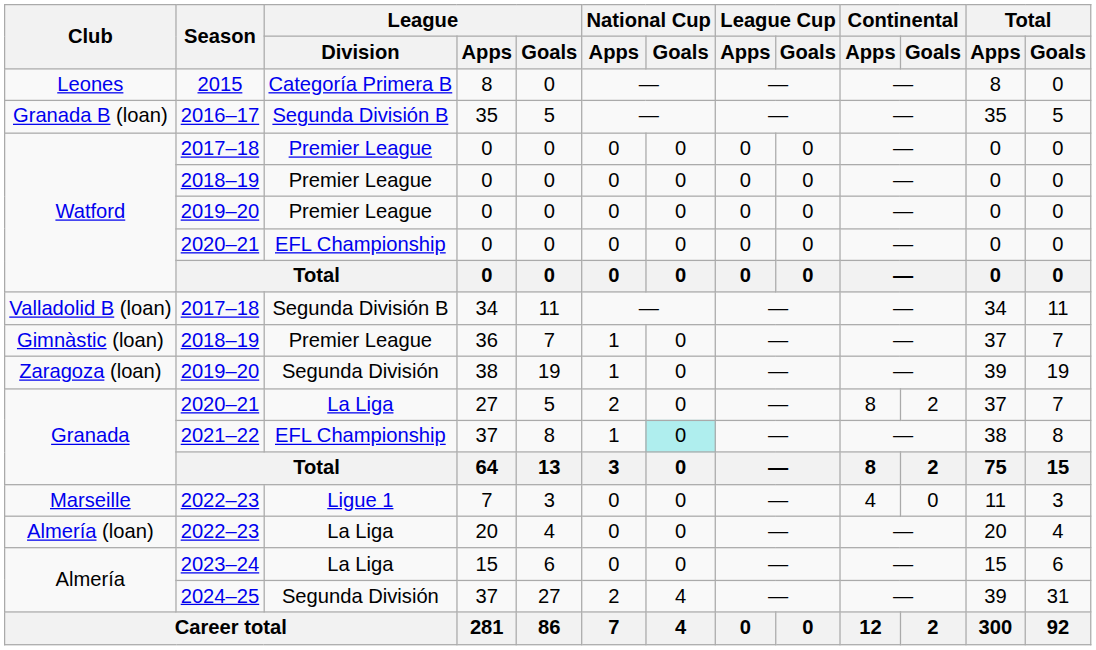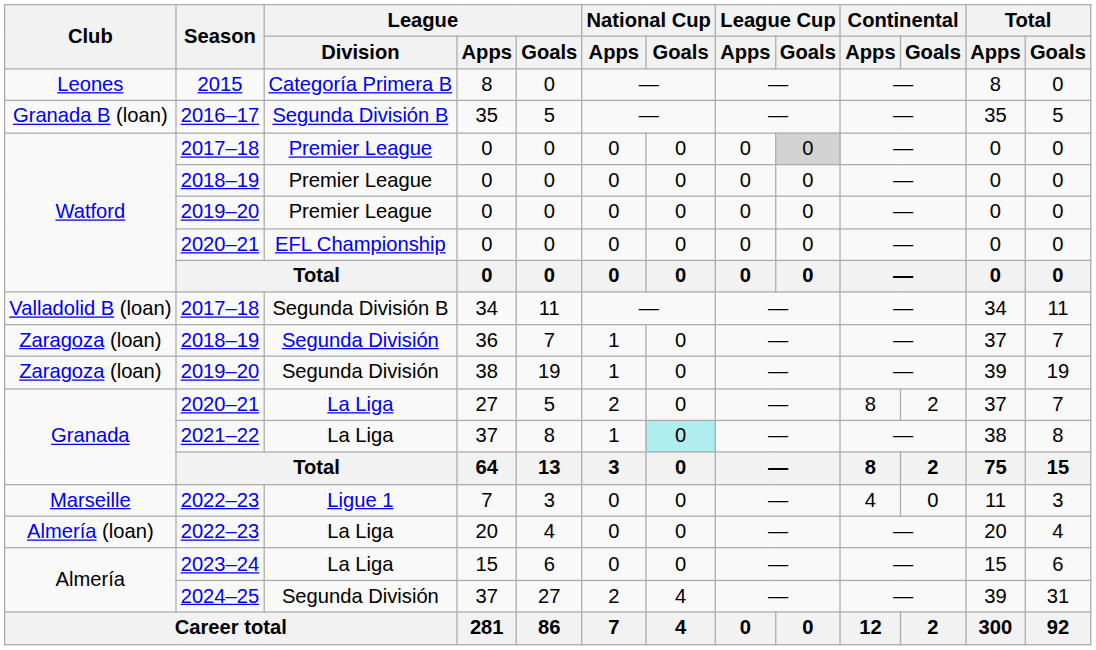2017–18 / 0 | League Cup / Goals: no background -> lightgrey background
36 | Club: Gimnàstic (loan) -> Zaragoza (loan)
36 | League / Division: Premier League -> Segunda División
2021–22 / 37 | League / Division: EFL Championship -> La Liga
